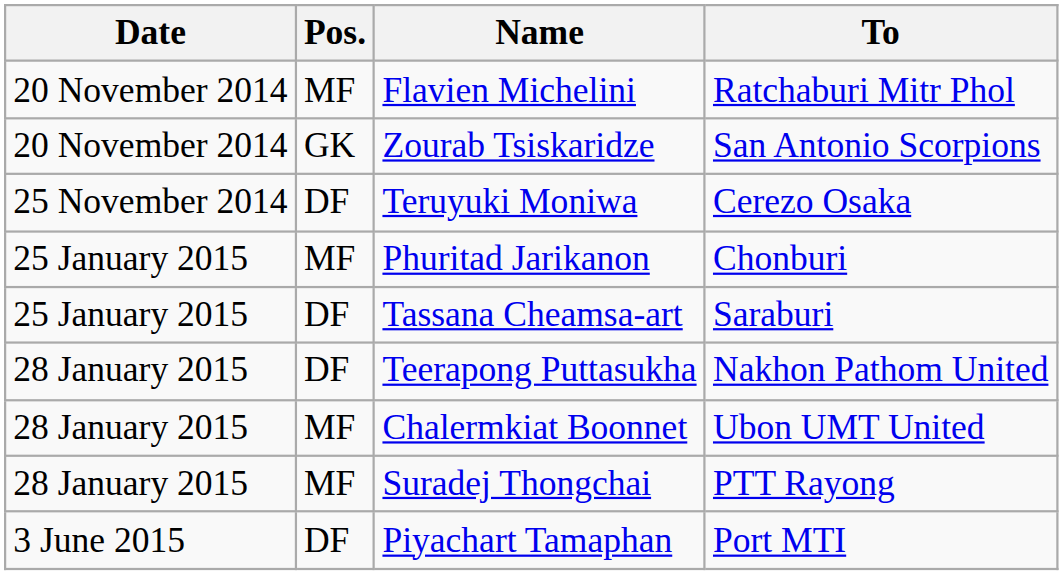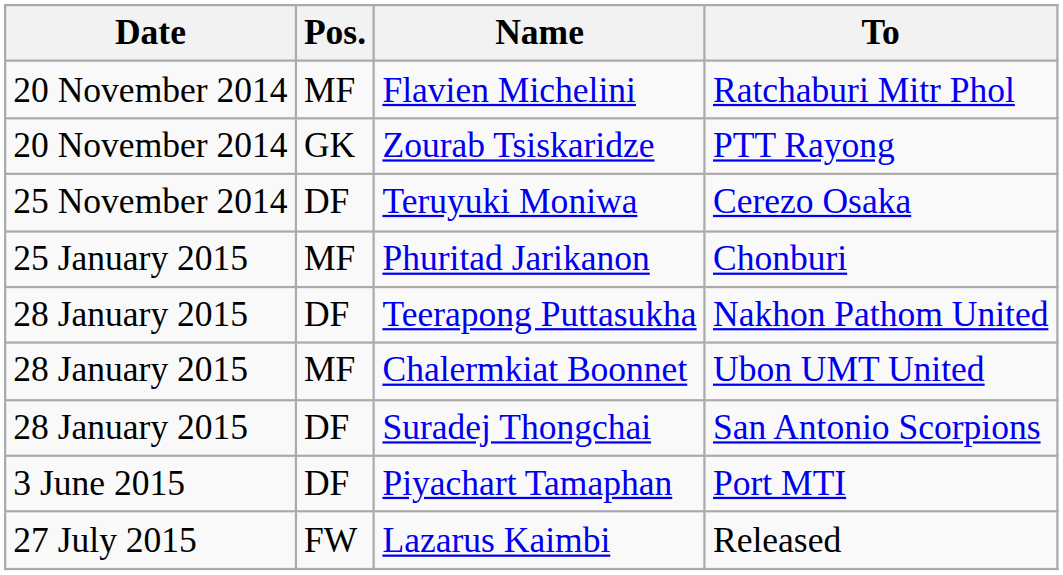Zourab Tsiskaridze | To: San Antonio Scorpions -> PTT Rayong
- row: 25 January 2015 | DF | Tassana Cheamsa-art | Saraburi
Suradej Thongchai | Pos.: MF -> DF
Suradej Thongchai | To: PTT Rayong -> San Antonio Scorpions
+ row: 27 July 2015 | FW | Lazarus Kaimbi | Released
